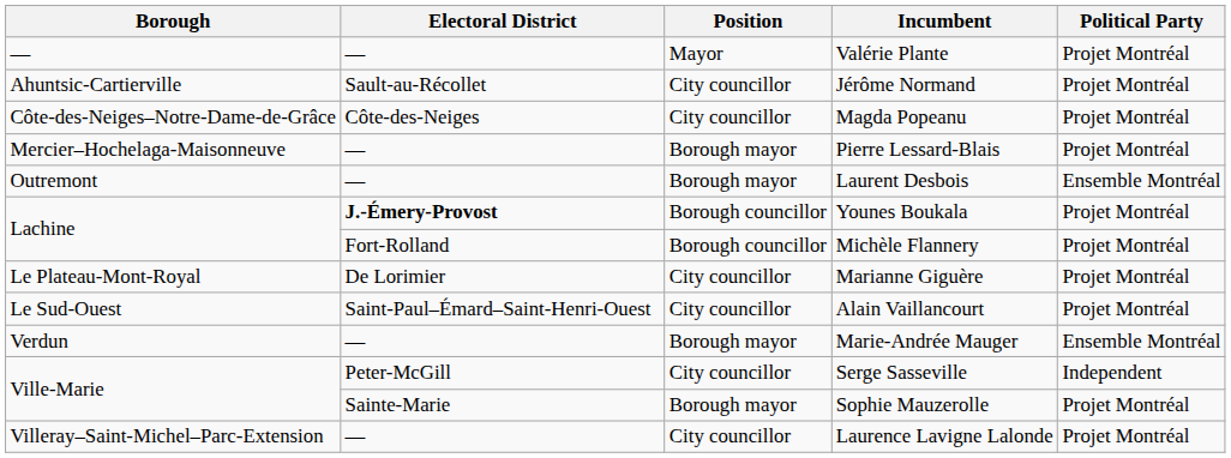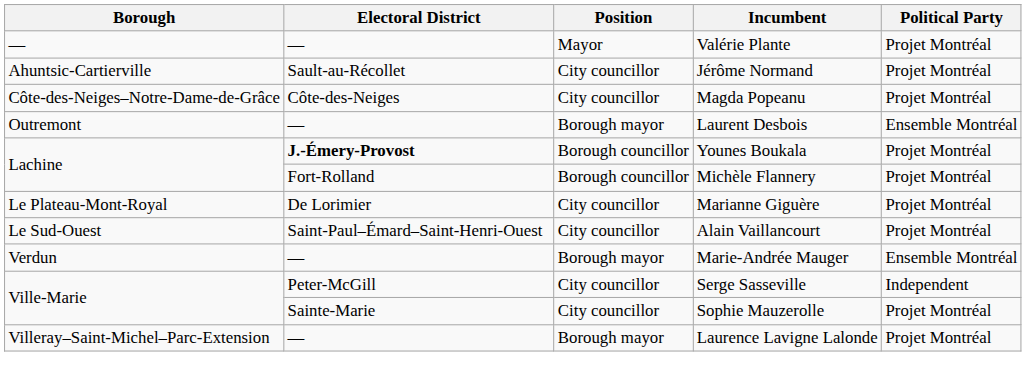- row: Mercier–Hochelaga-Maisonneuve | — | Borough mayor | Pierre Lessard-Blais | Projet Montréal
Sophie Mauzerolle | Position: Borough mayor -> City councillor
Laurence Lavigne Lalonde | Position: City councillor -> Borough mayor
